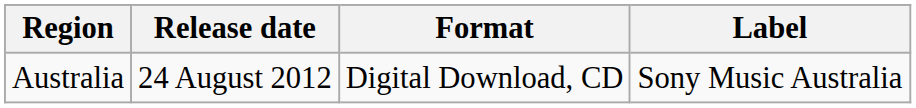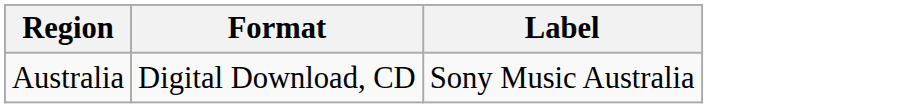- column: Release date | 24 August 2012
